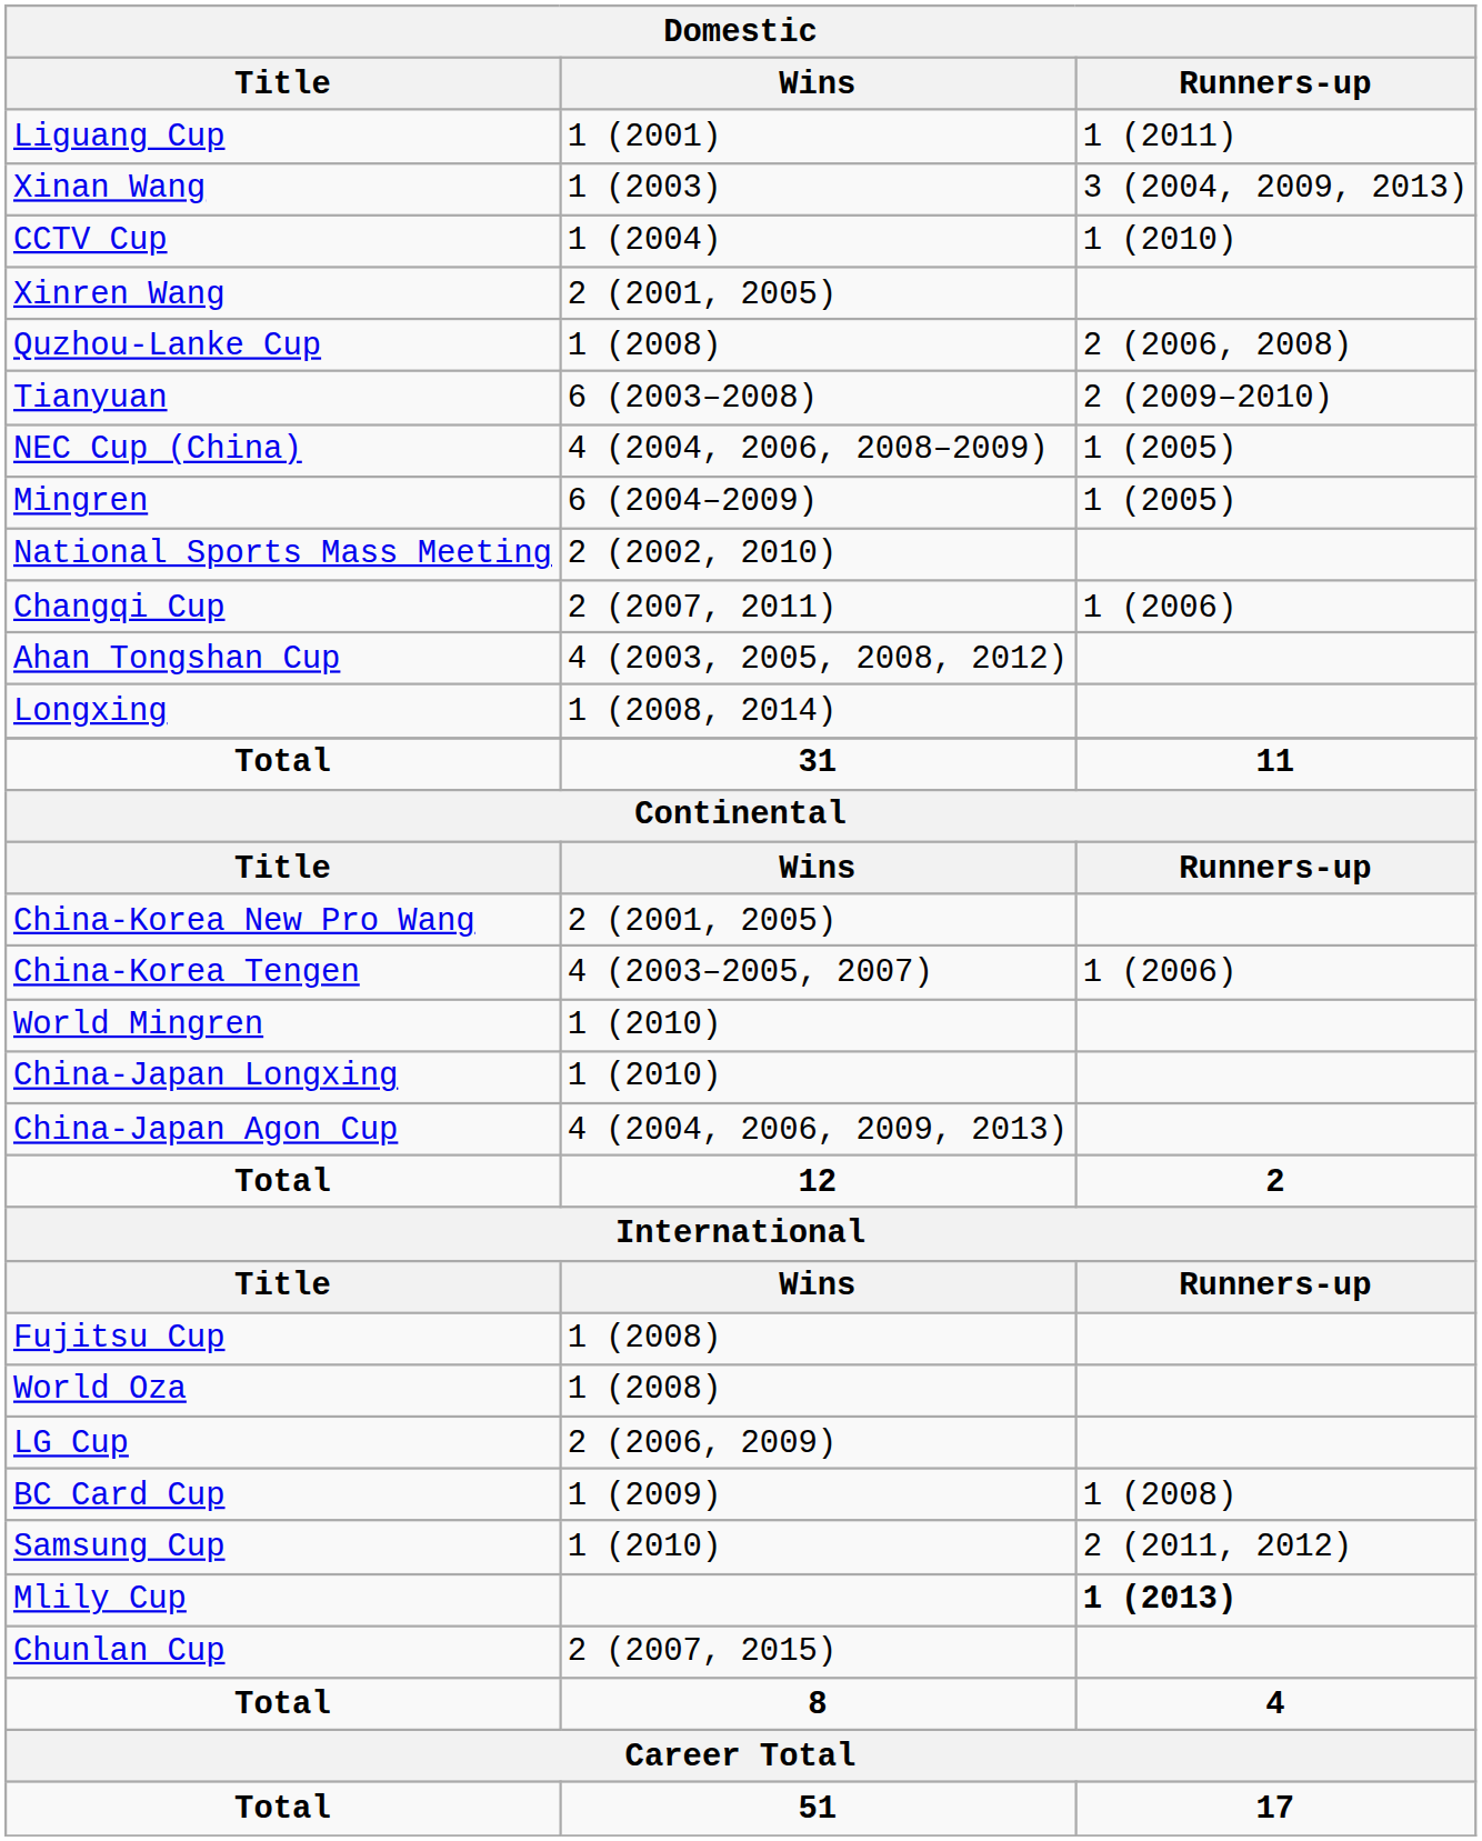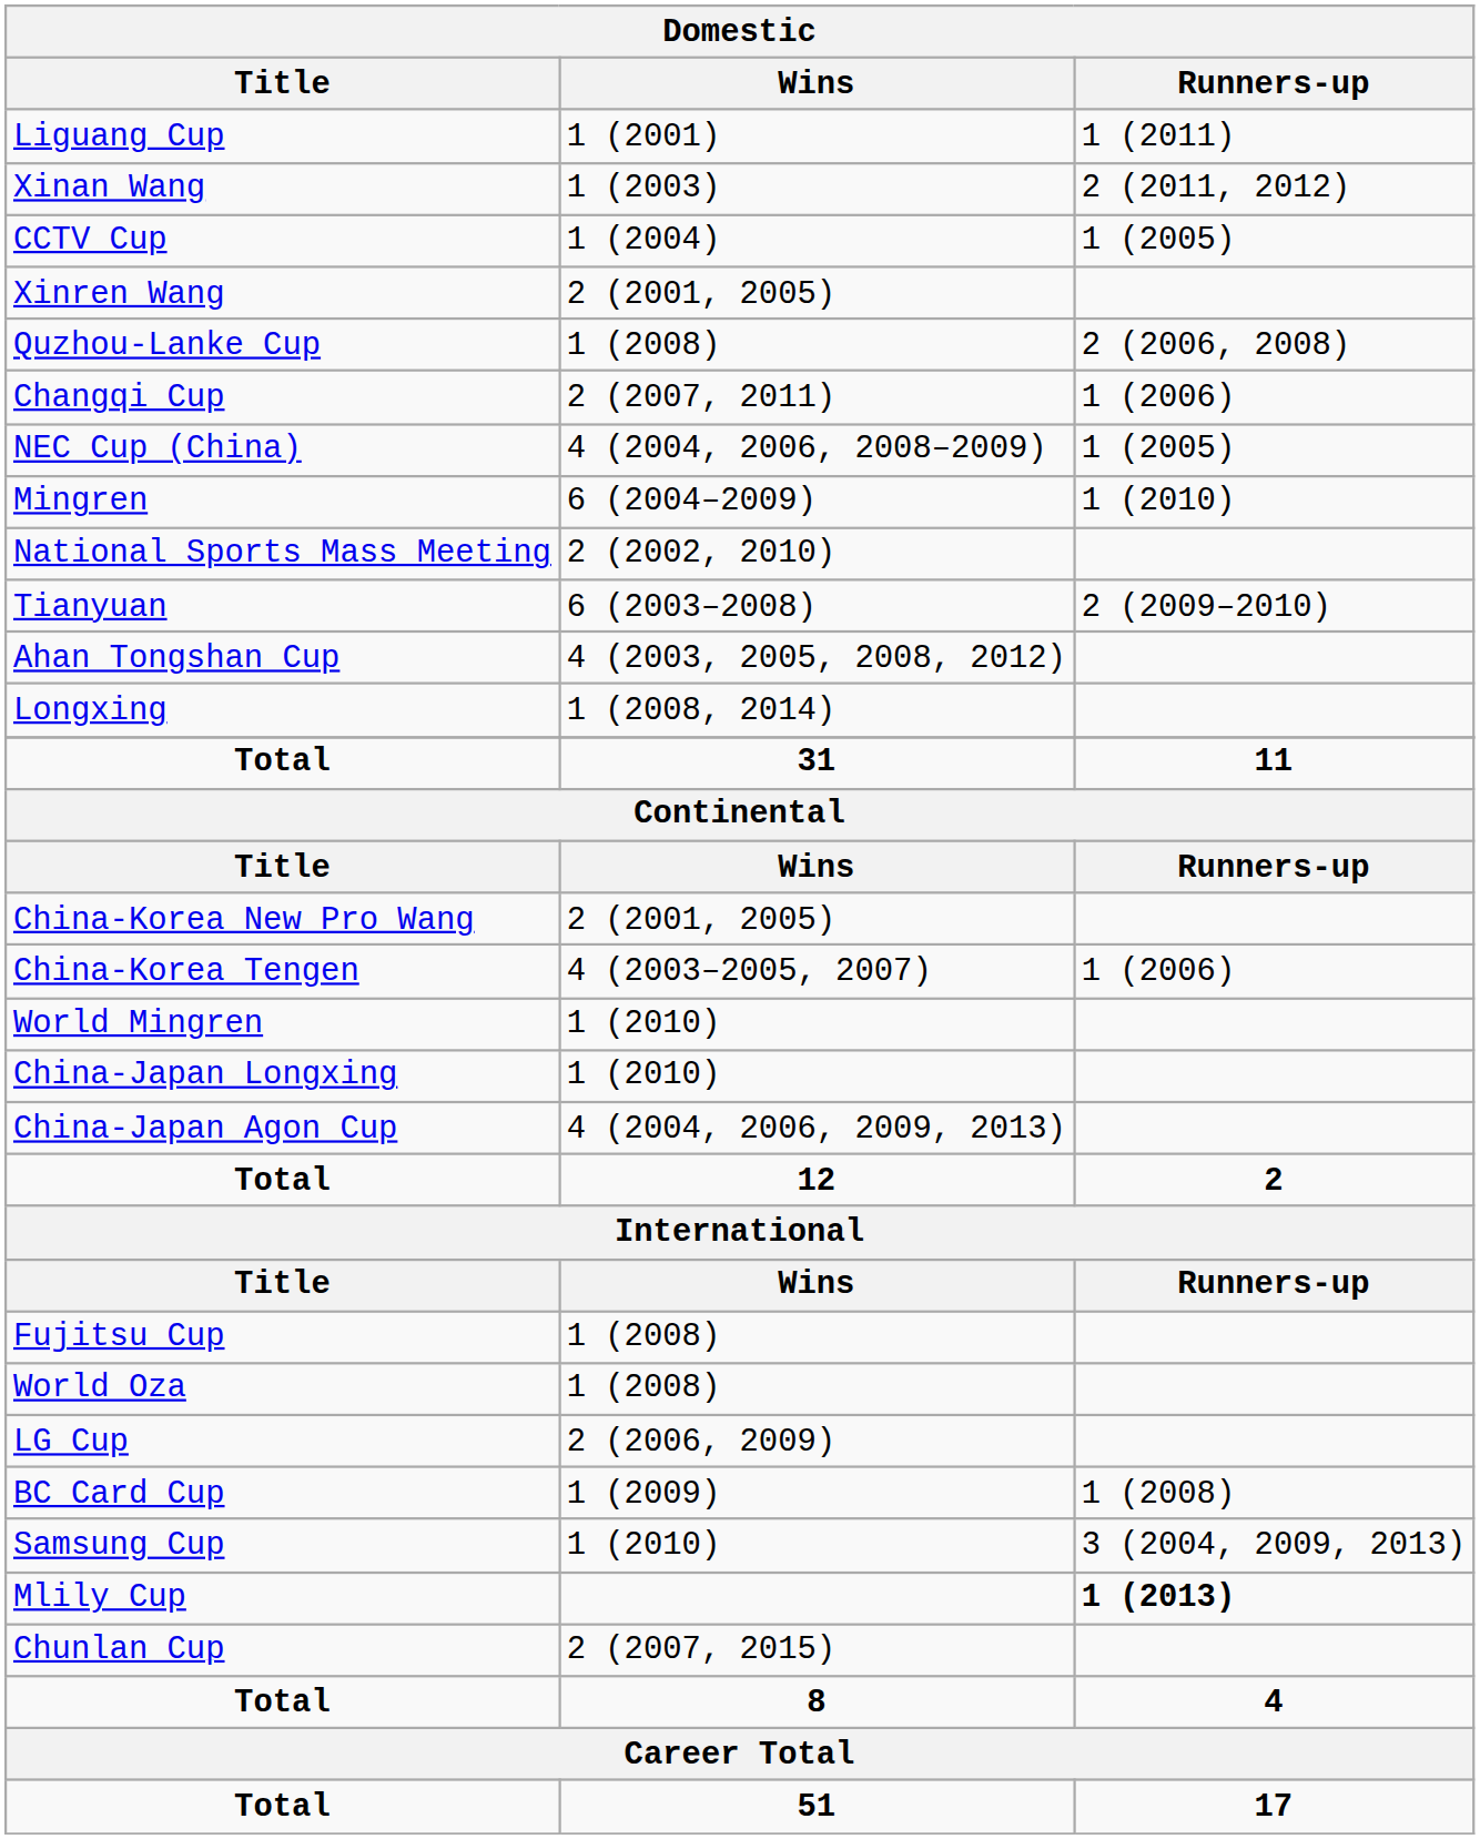Xinan Wang | Runners-up: 3 (2004, 2009, 2013) -> 2 (2011, 2012)
CCTV Cup | Runners-up: 1 (2010) -> 1 (2005)
rows swapped: Tianyuan <-> Changqi Cup
Mingren | Runners-up: 1 (2005) -> 1 (2010)
Samsung Cup | Runners-up: 2 (2011, 2012) -> 3 (2004, 2009, 2013)
